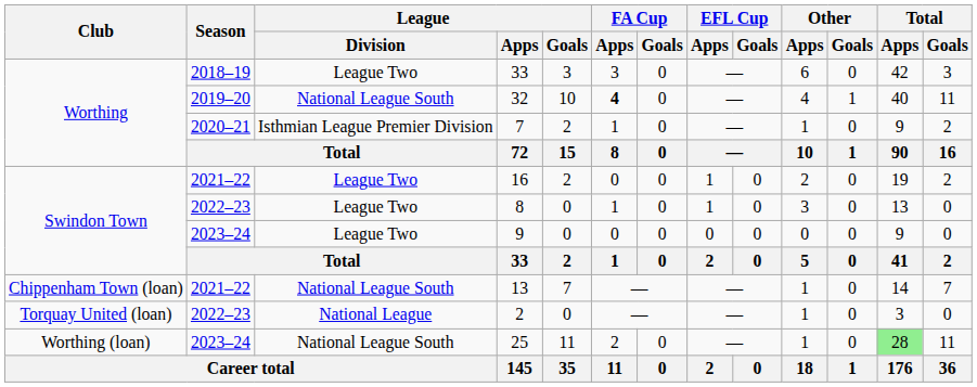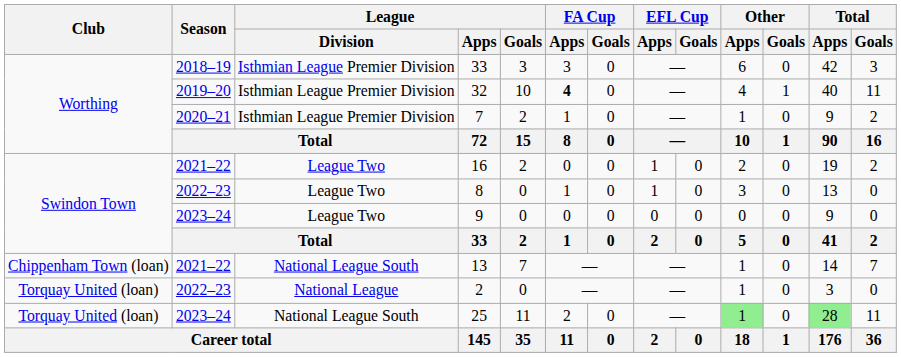2018–19 / 33 | League / Division: League Two -> Isthmian League Premier Division
32 | League / Division: National League South -> Isthmian League Premier Division
25 | Club: Worthing (loan) -> Torquay United (loan)
25 | Other / Apps: no background -> lightgreen background
